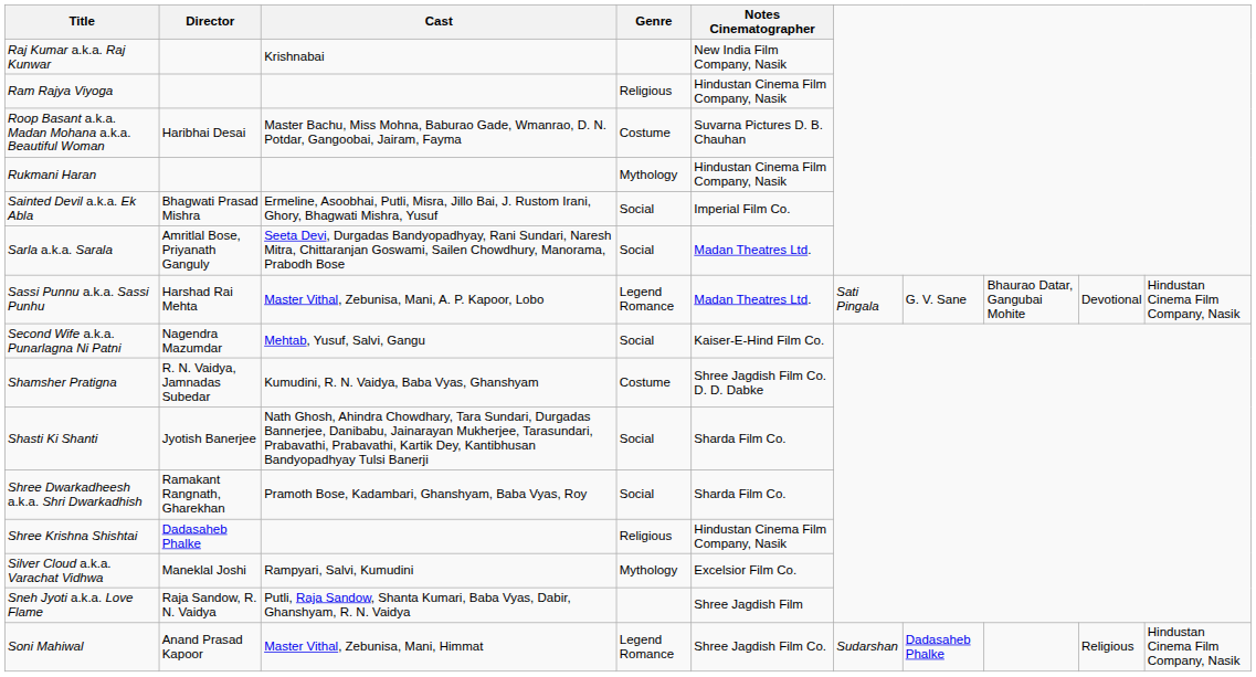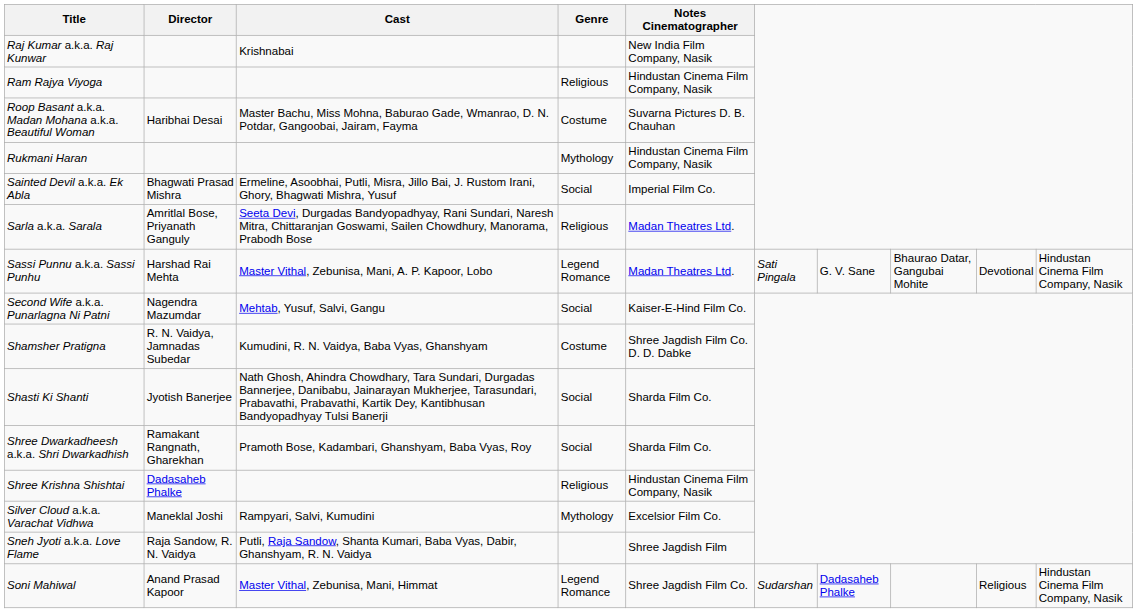Sarla a.k.a. Sarala | Genre: Social -> Religious
